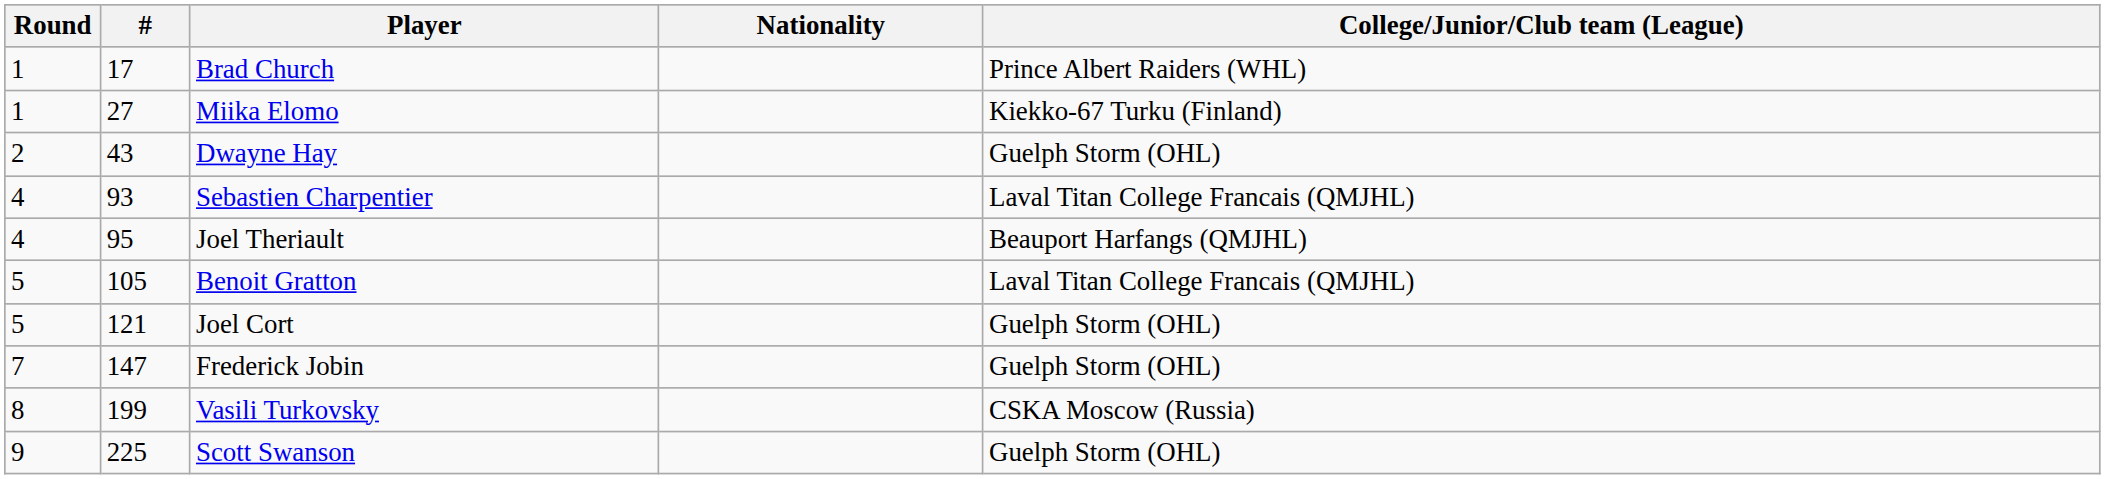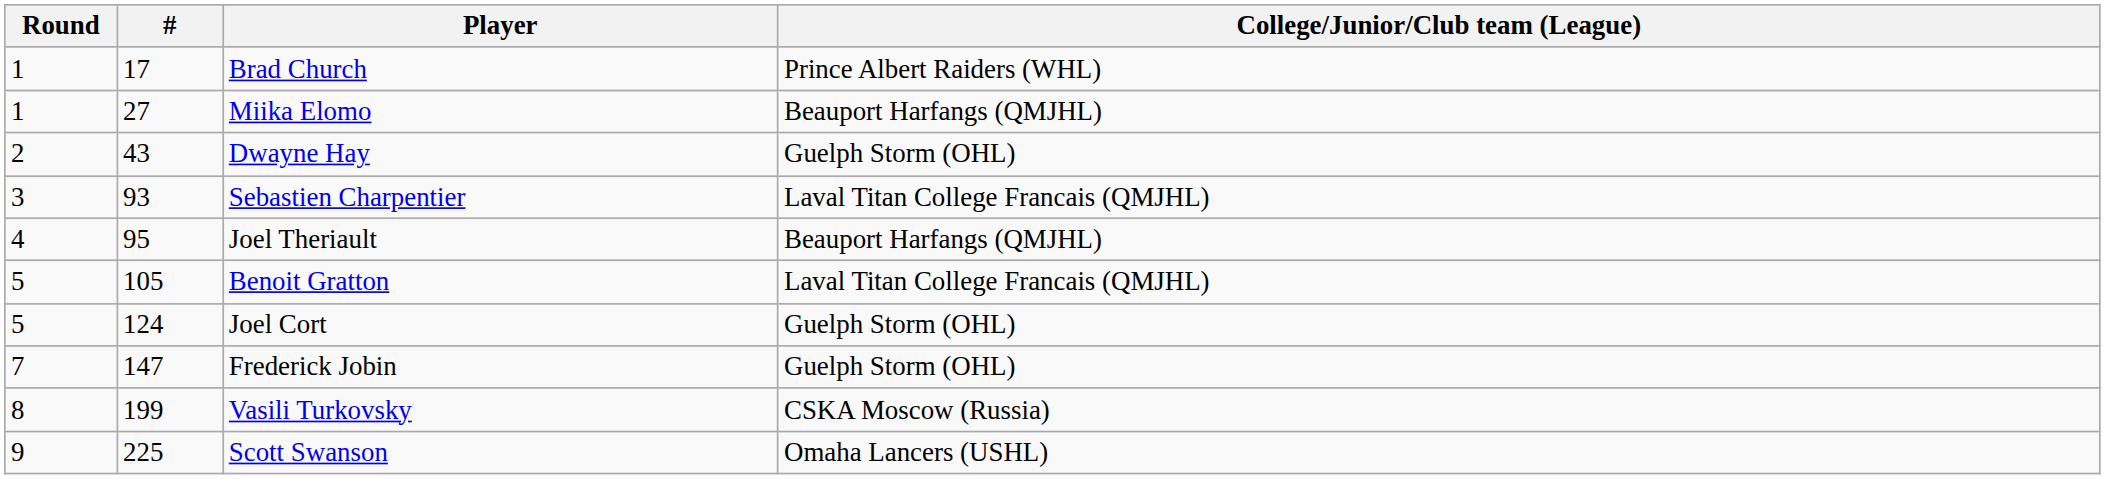- column: Nationality
Miika Elomo | College/Junior/Club team (League): Kiekko-67 Turku (Finland) -> Beauport Harfangs (QMJHL)
Sebastien Charpentier | Round: 4 -> 3
Joel Cort | #: 121 -> 124
Scott Swanson | College/Junior/Club team (League): Guelph Storm (OHL) -> Omaha Lancers (USHL)
